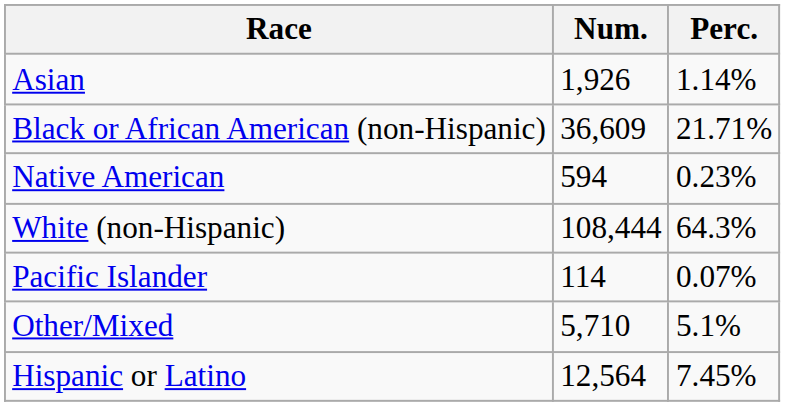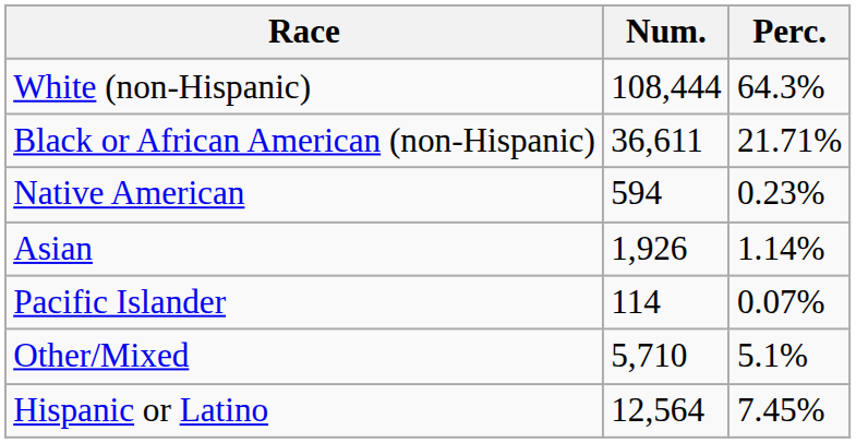rows swapped: White (non-Hispanic) <-> Asian
Black or African American (non-Hispanic) | Num.: 36,609 -> 36,611
